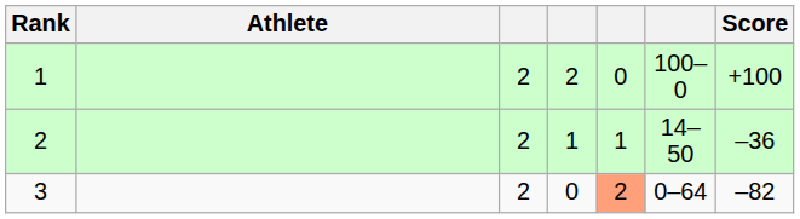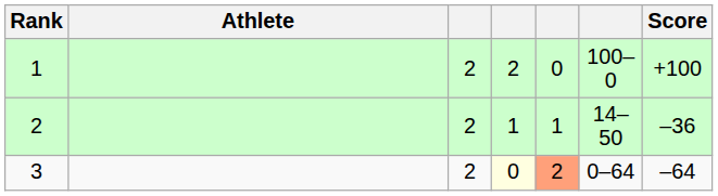3 | column 4: no background -> lightyellow background
3 | Score: –82 -> –64
